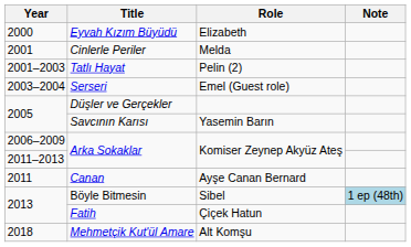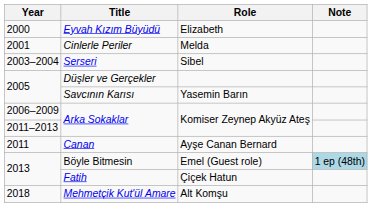- row: 2001–2003 | Tatlı Hayat | Pelin (2)
Serseri | Role: Emel (Guest role) -> Sibel
Böyle Bitmesin | Role: Sibel -> Emel (Guest role)
